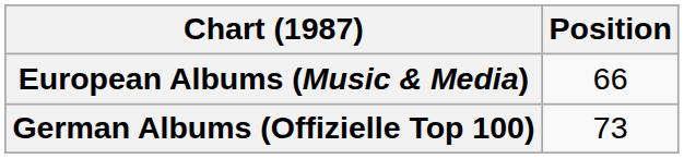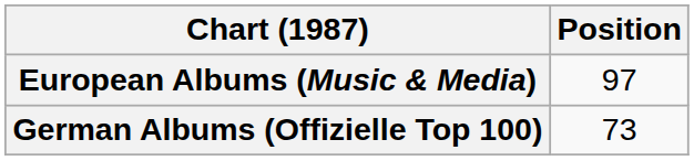European Albums (Music & Media) | Position: 66 -> 97
